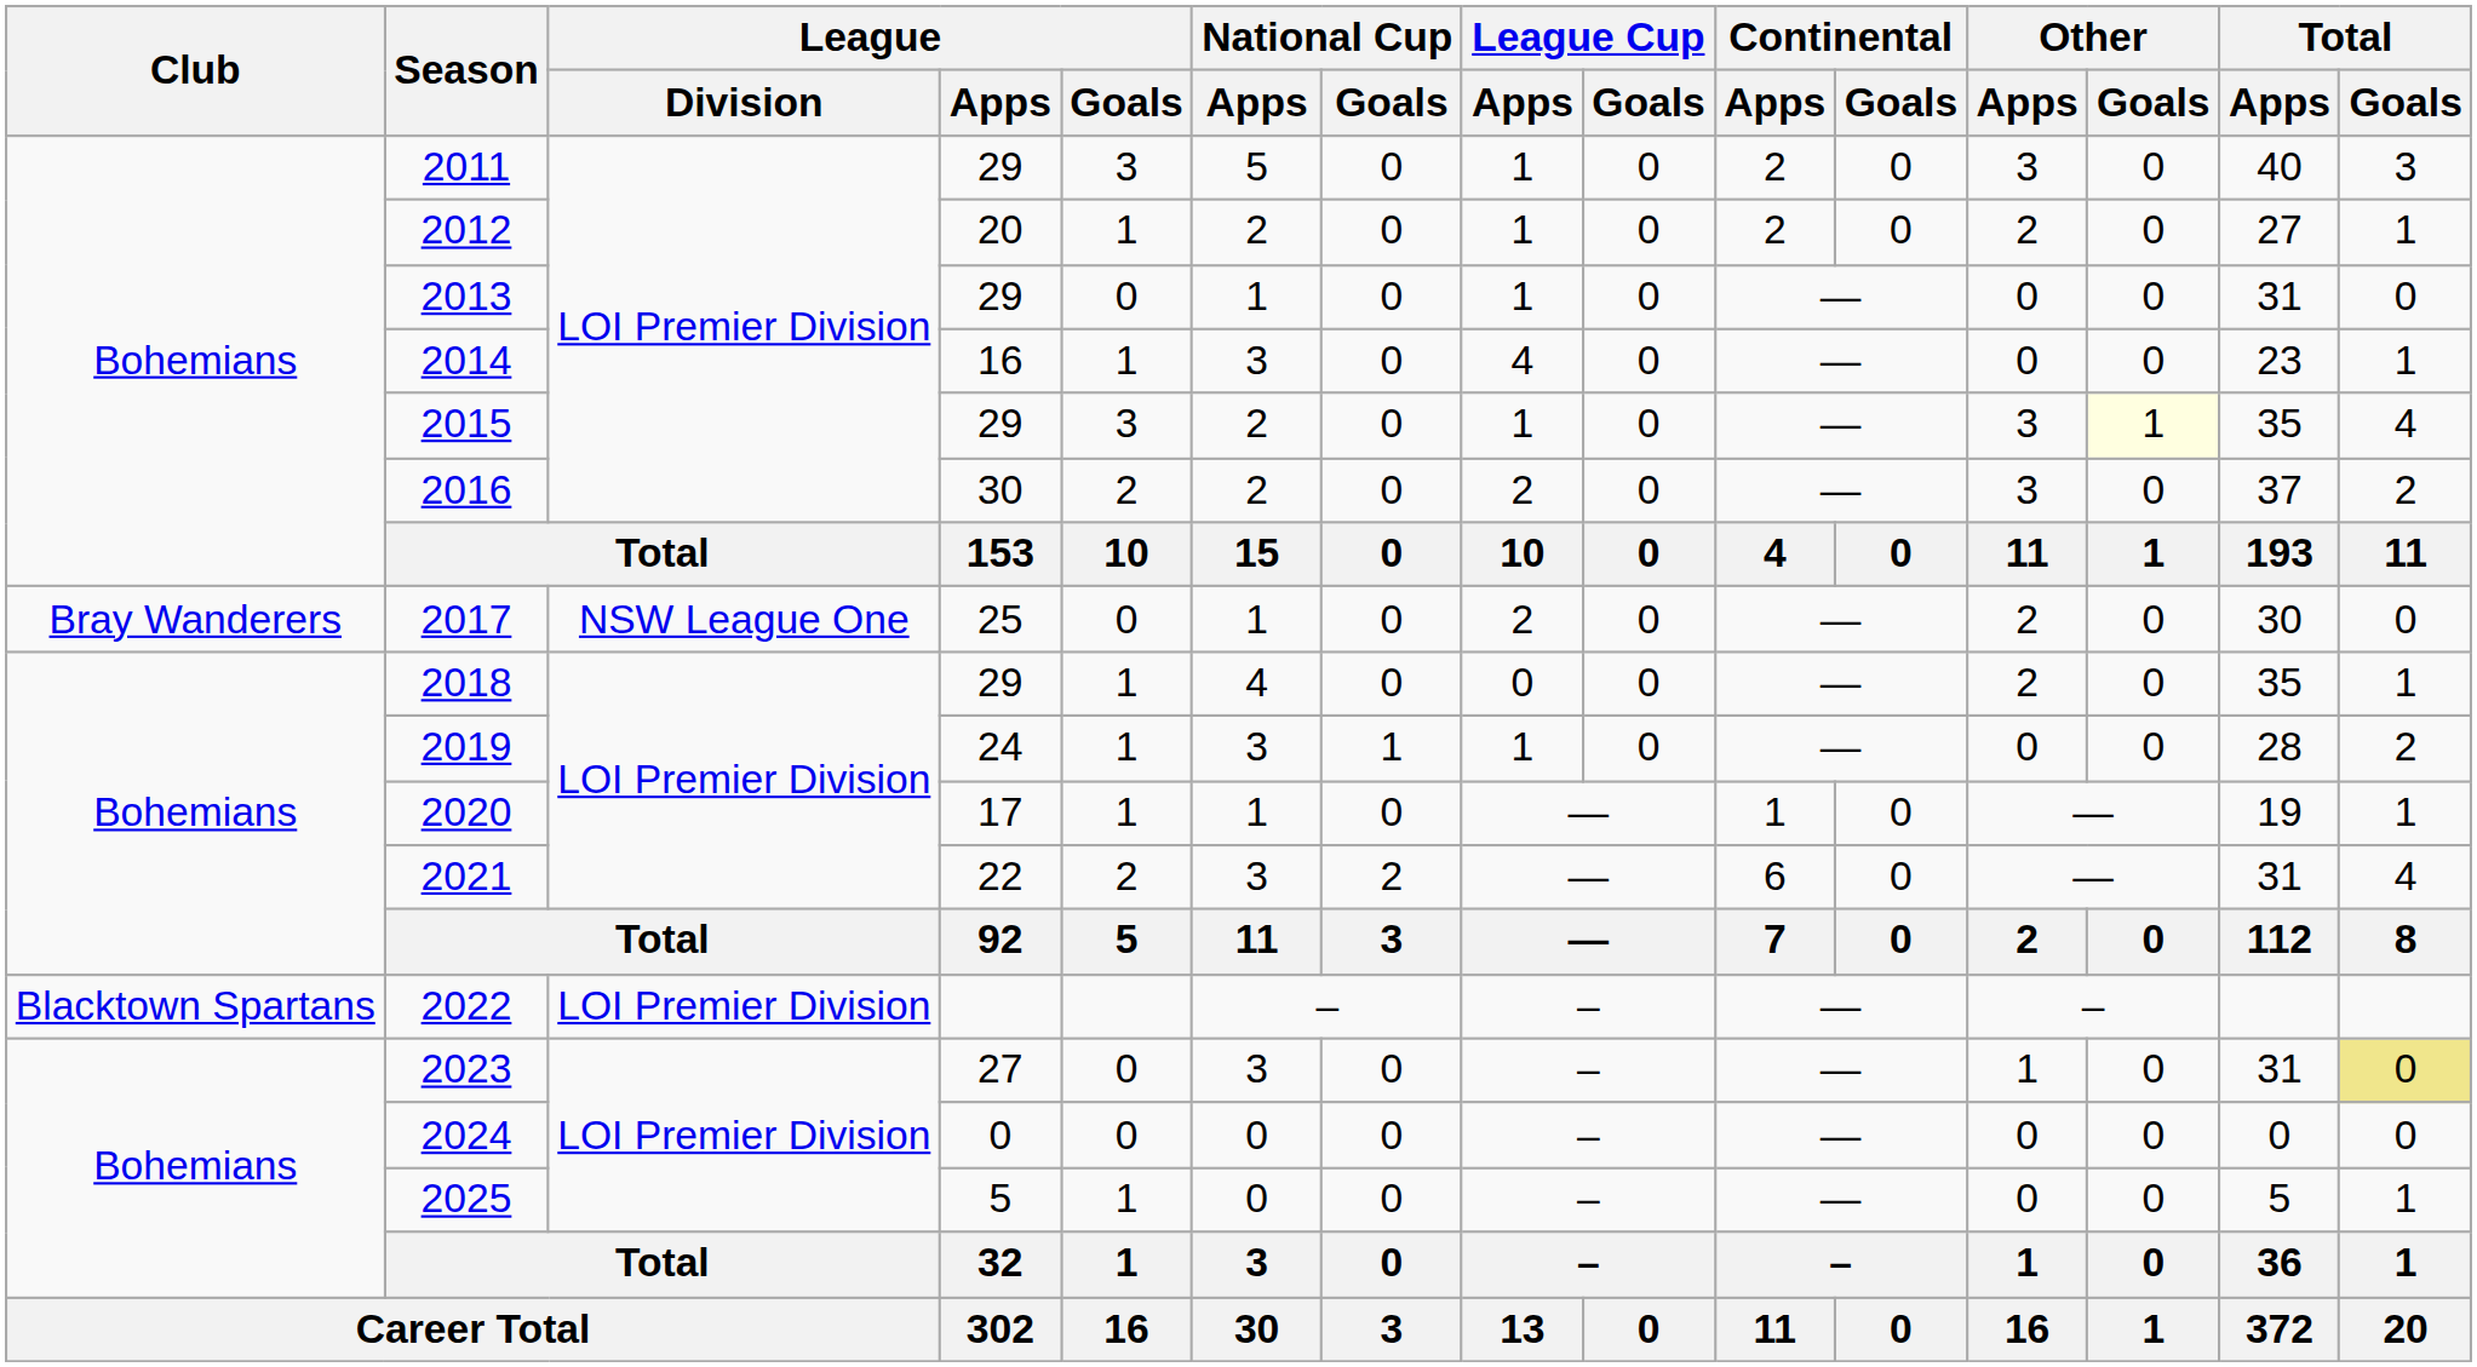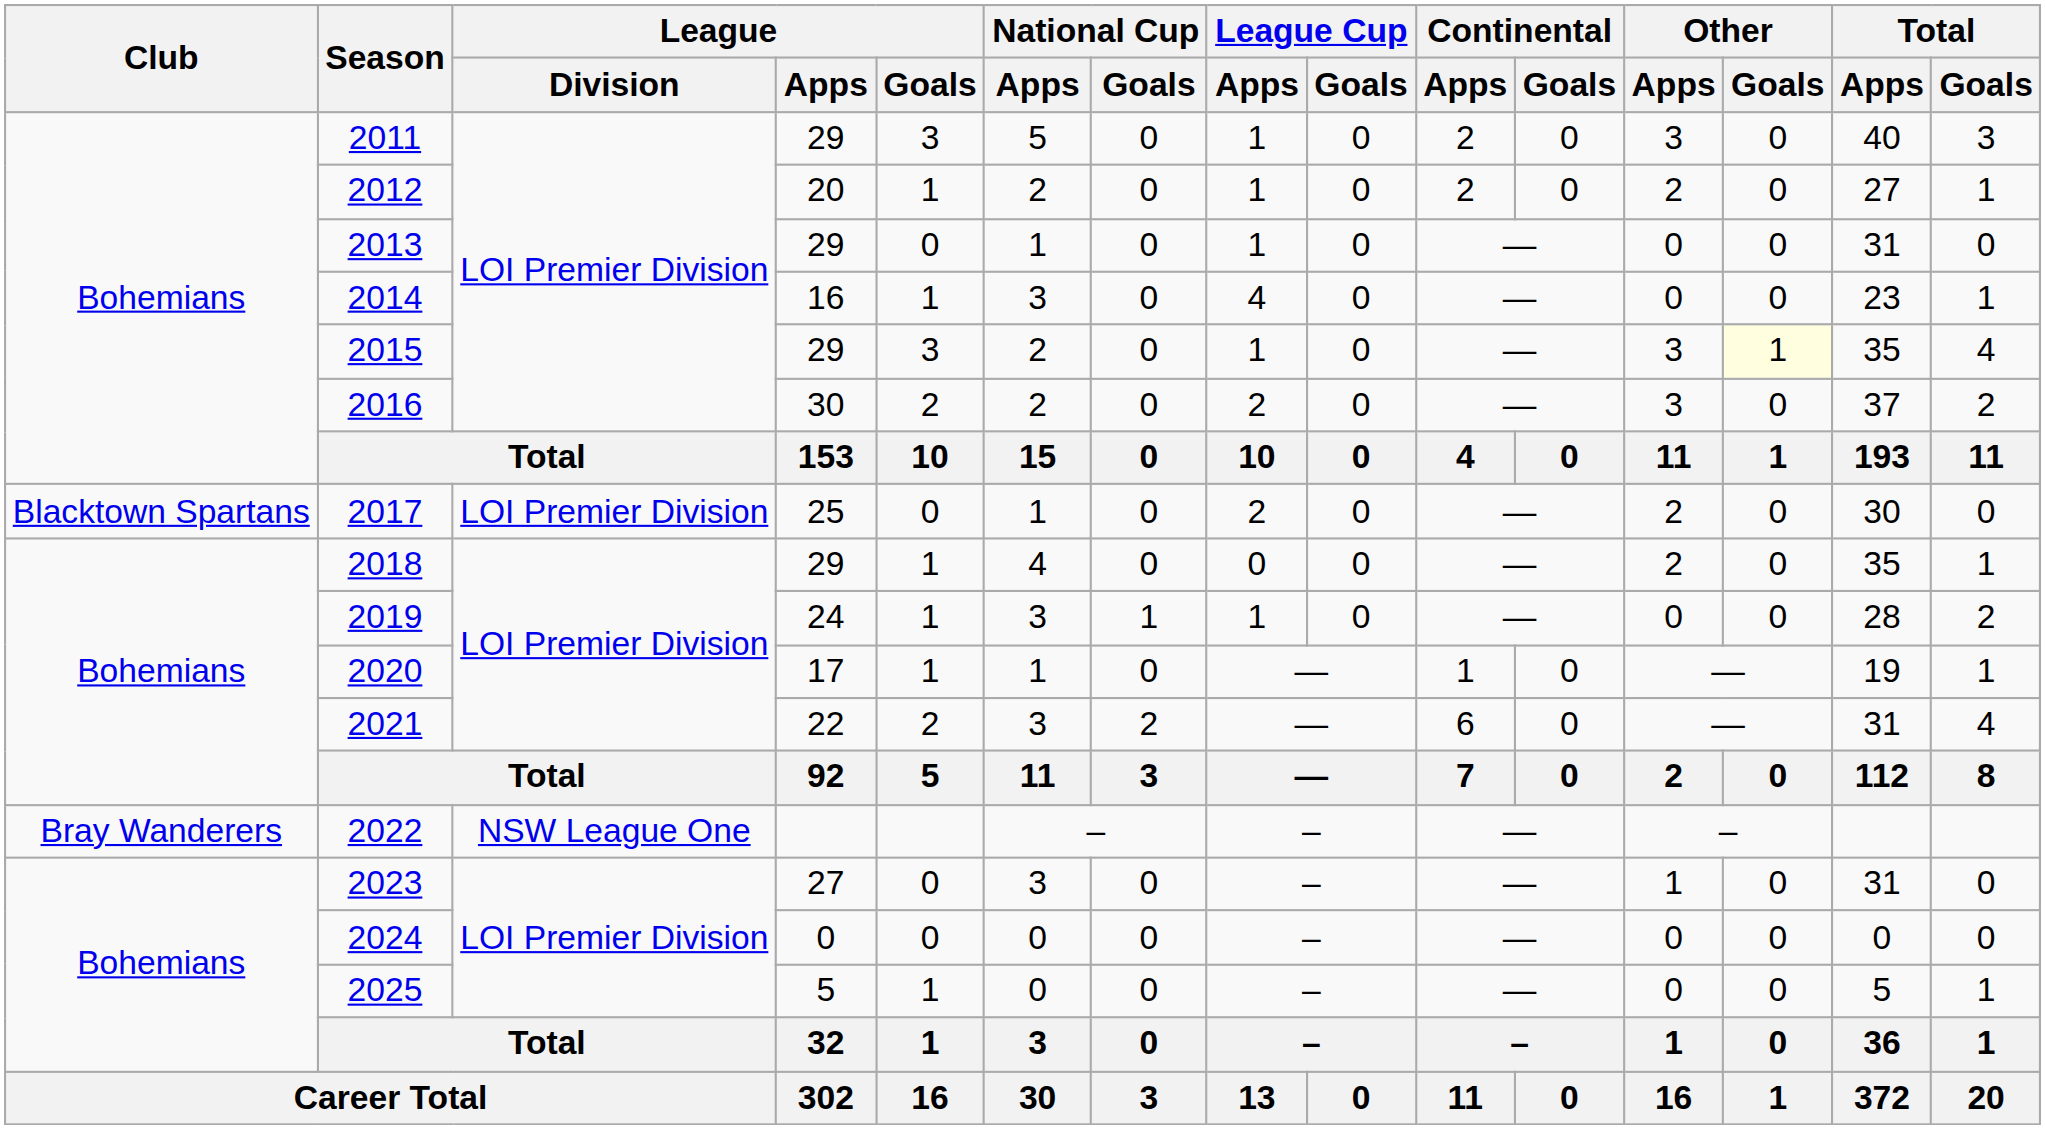2017 | Club: Bray Wanderers -> Blacktown Spartans
2017 | League / Division: NSW League One -> LOI Premier Division
2022 | Club: Blacktown Spartans -> Bray Wanderers
2022 | League / Division: LOI Premier Division -> NSW League One
2023 | Total / Goals: khaki background -> no background
